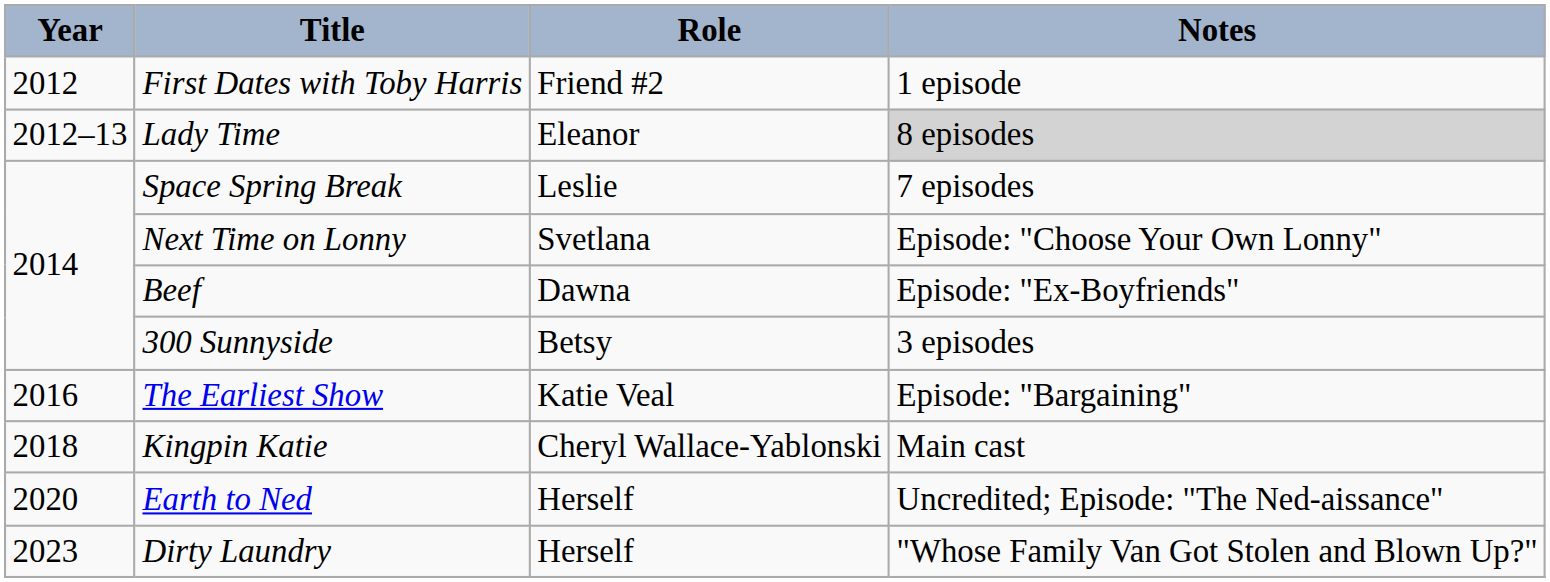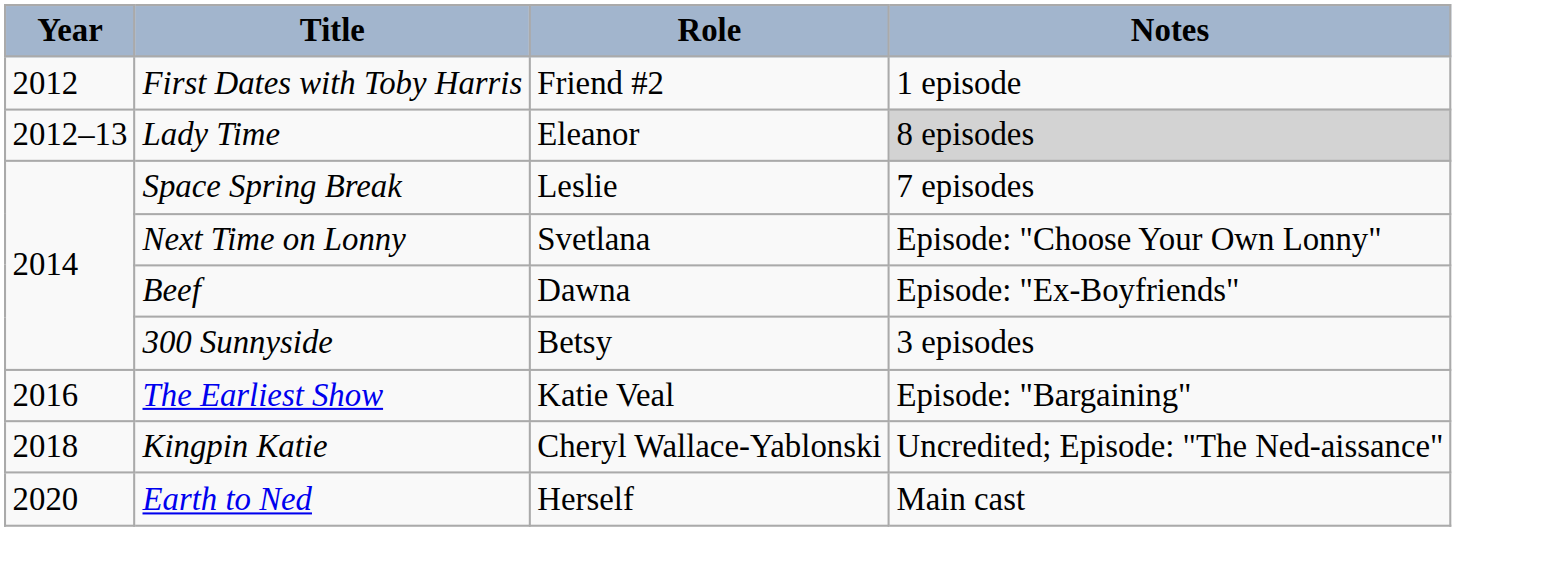Kingpin Katie | Notes: Main cast -> Uncredited; Episode: "The Ned-aissance"
Earth to Ned | Notes: Uncredited; Episode: "The Ned-aissance" -> Main cast
- row: 2023 | Dirty Laundry | Herself | "Whose Family Van Got Stolen and Blown Up?"
